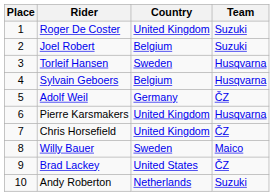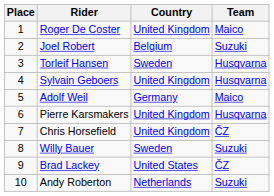Roger De Coster | Team: Suzuki -> Maico
Sylvain Geboers | Country: Belgium -> United Kingdom
Adolf Weil | Team: ČZ -> Maico
Willy Bauer | Team: Maico -> Suzuki
